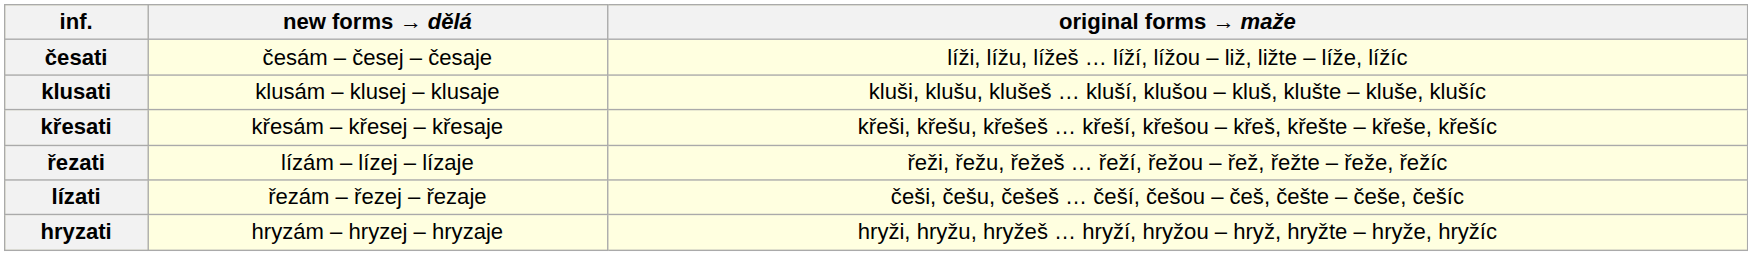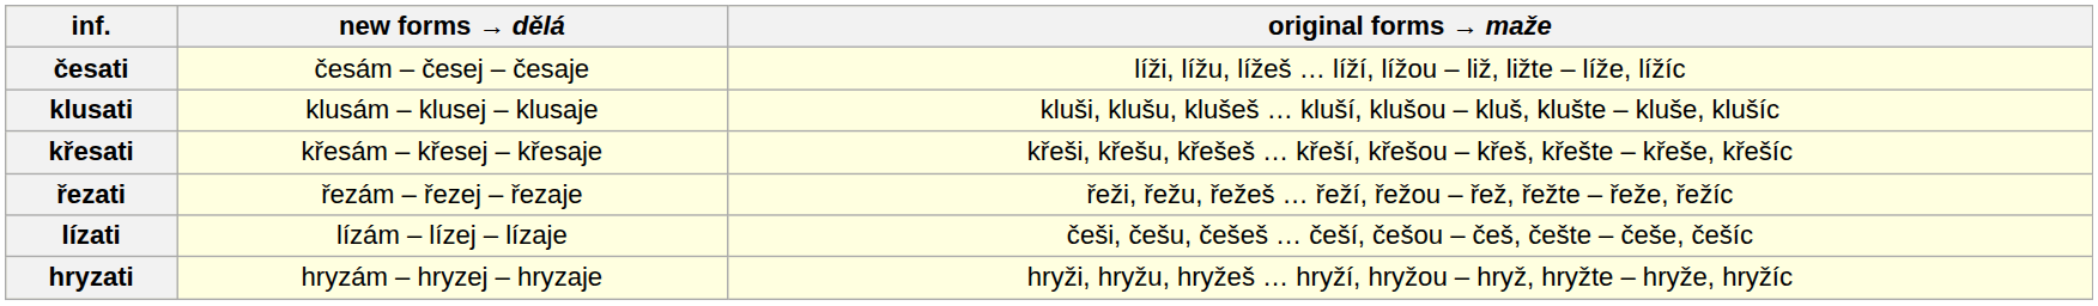řezati | new forms → dělá: lízám – lízej – lízaje -> řezám – řezej – řezaje
lízati | new forms → dělá: řezám – řezej – řezaje -> lízám – lízej – lízaje
